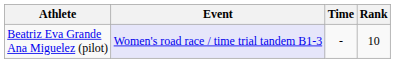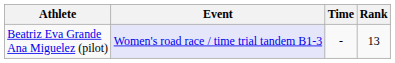Beatriz Eva Grande Ana Miguelez (pilot) | Rank: 10 -> 13
